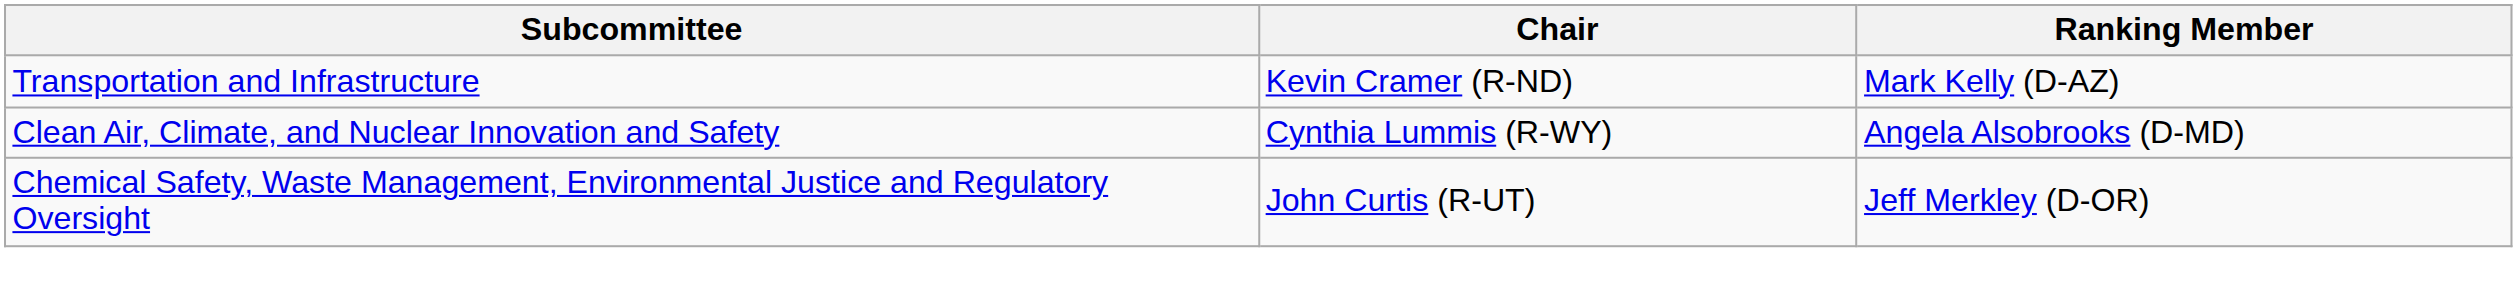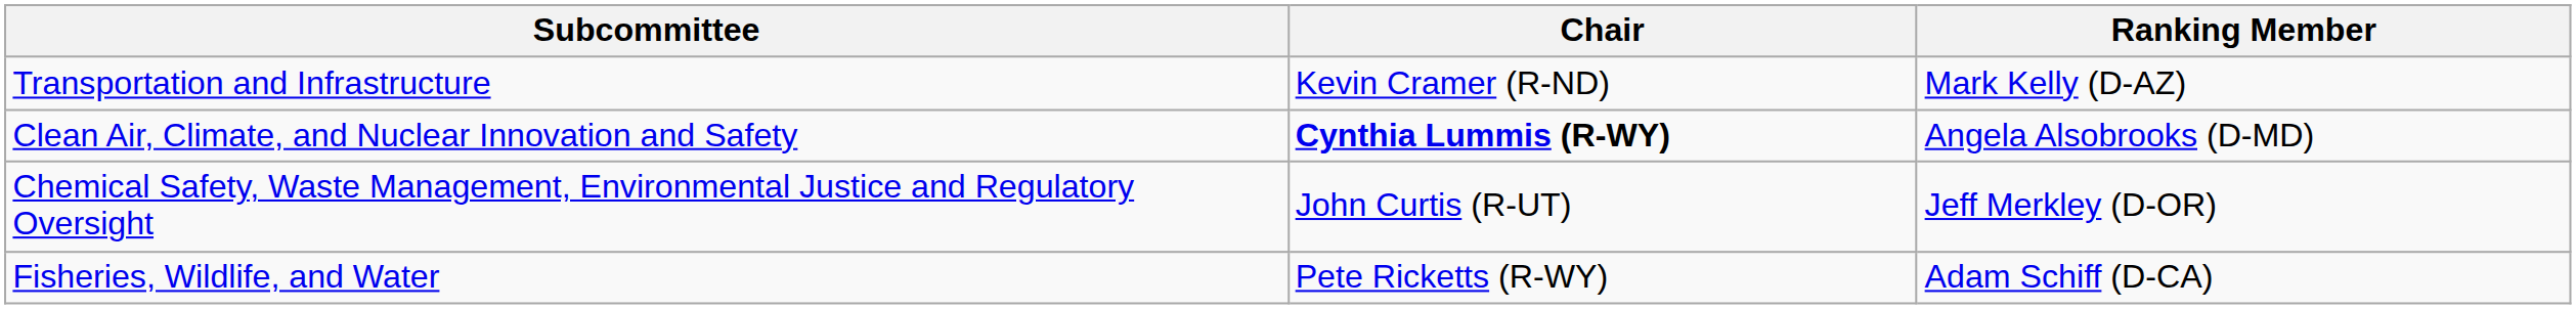Clean Air, Climate, and Nuclear Innovation and Safety | Chair: normal -> bold
+ row: Fisheries, Wildlife, and Water | Pete Ricketts (R-WY) | Adam Schiff (D-CA)
